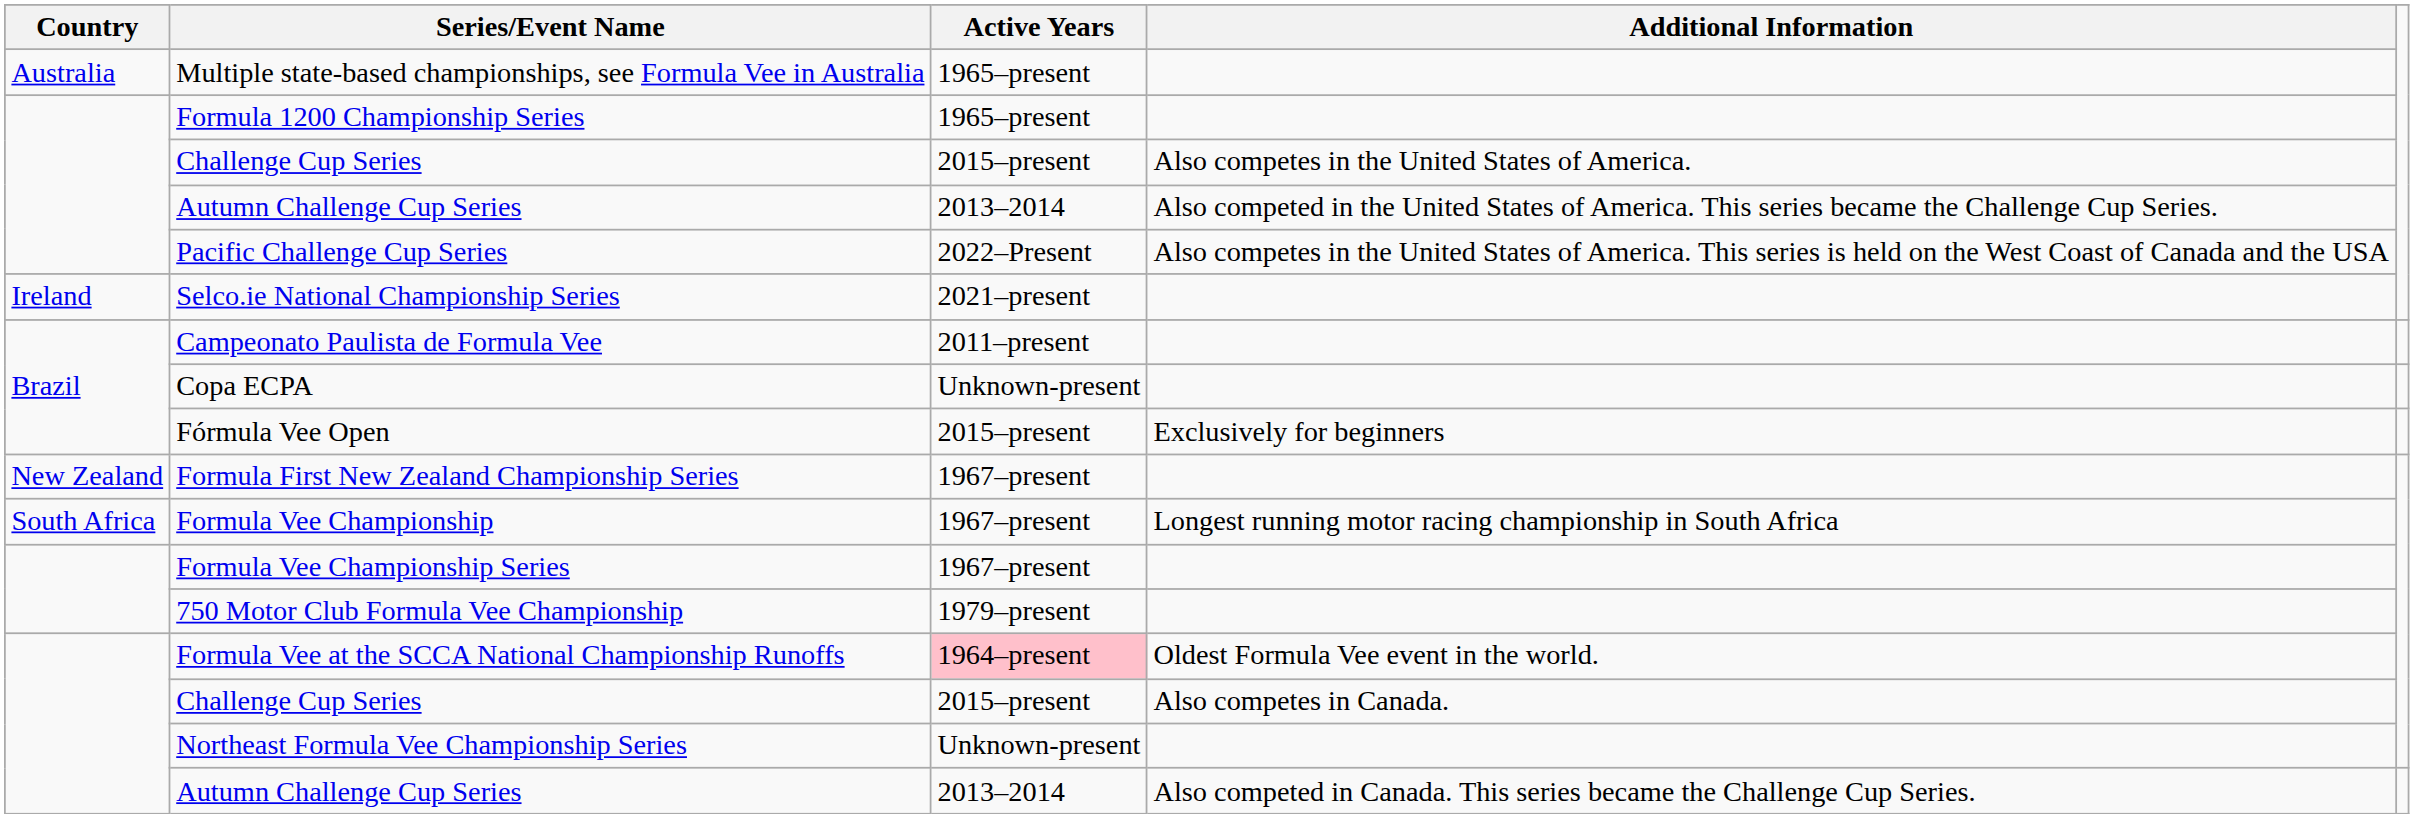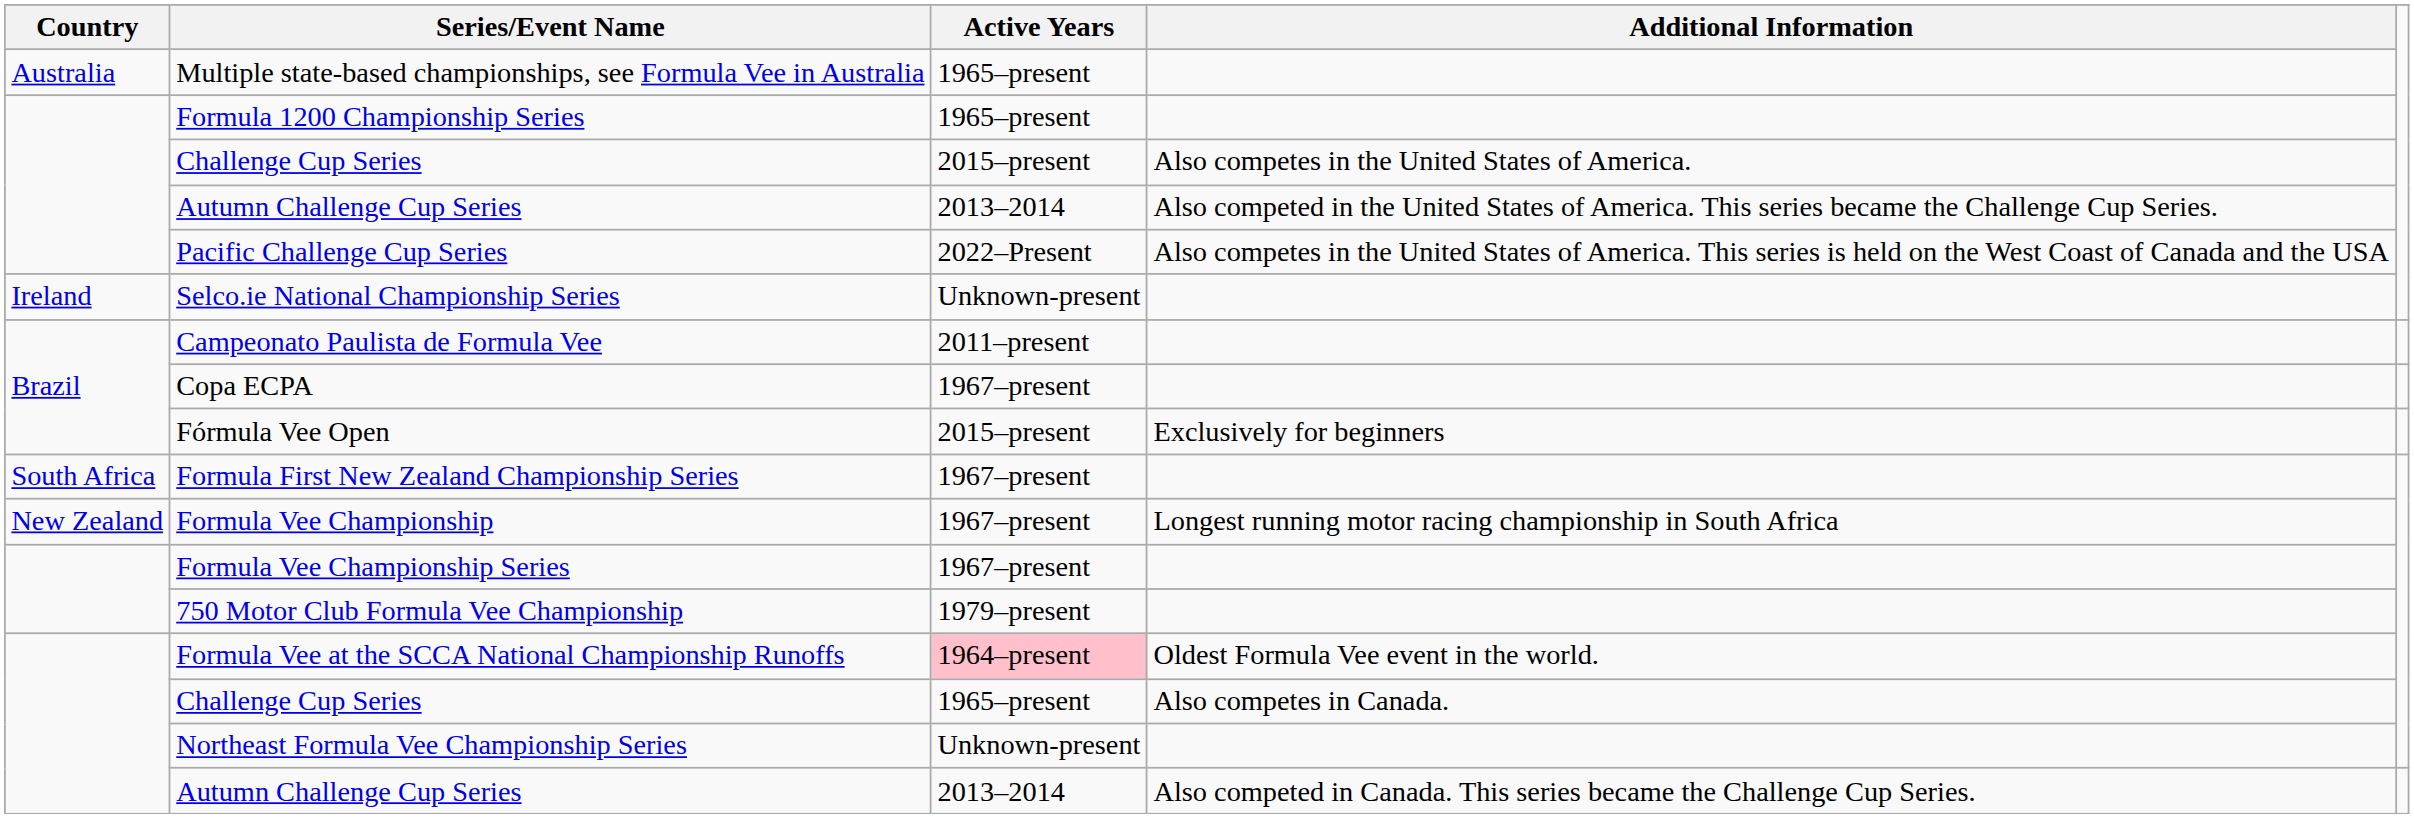Selco.ie National Championship Series | Active Years: 2021–present -> Unknown-present
Copa ECPA | Active Years: Unknown-present -> 1967–present
Formula First New Zealand Championship Series | Country: New Zealand -> South Africa
Formula Vee Championship | Country: South Africa -> New Zealand
Challenge Cup Series / Also competes in Canada. | Active Years: 2015–present -> 1965–present
